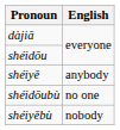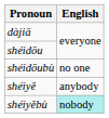rows swapped: shéiyě <-> shéidōubù
shéiyěbù | English: no background -> paleturquoise background
